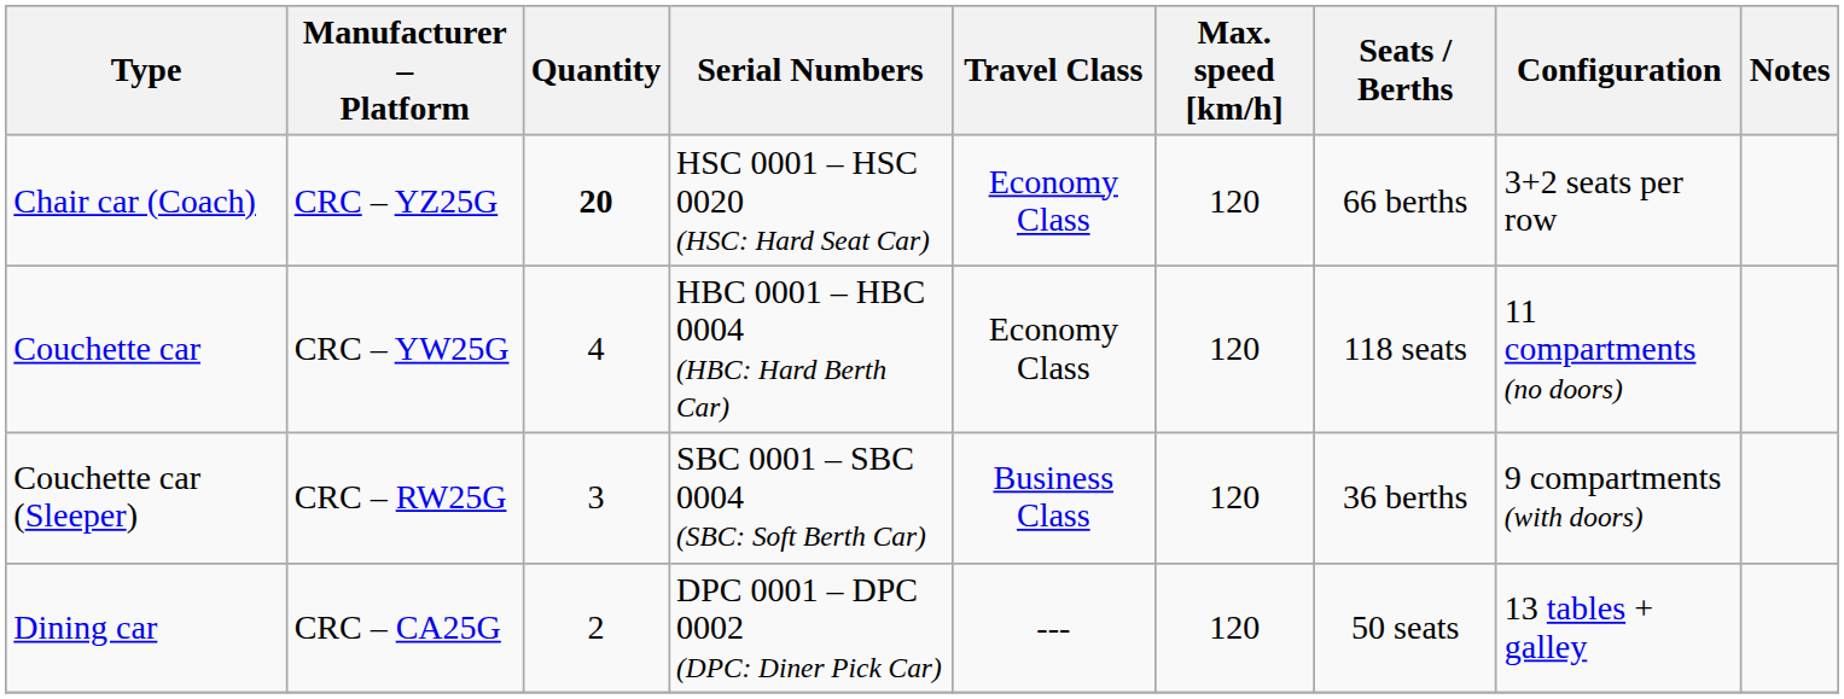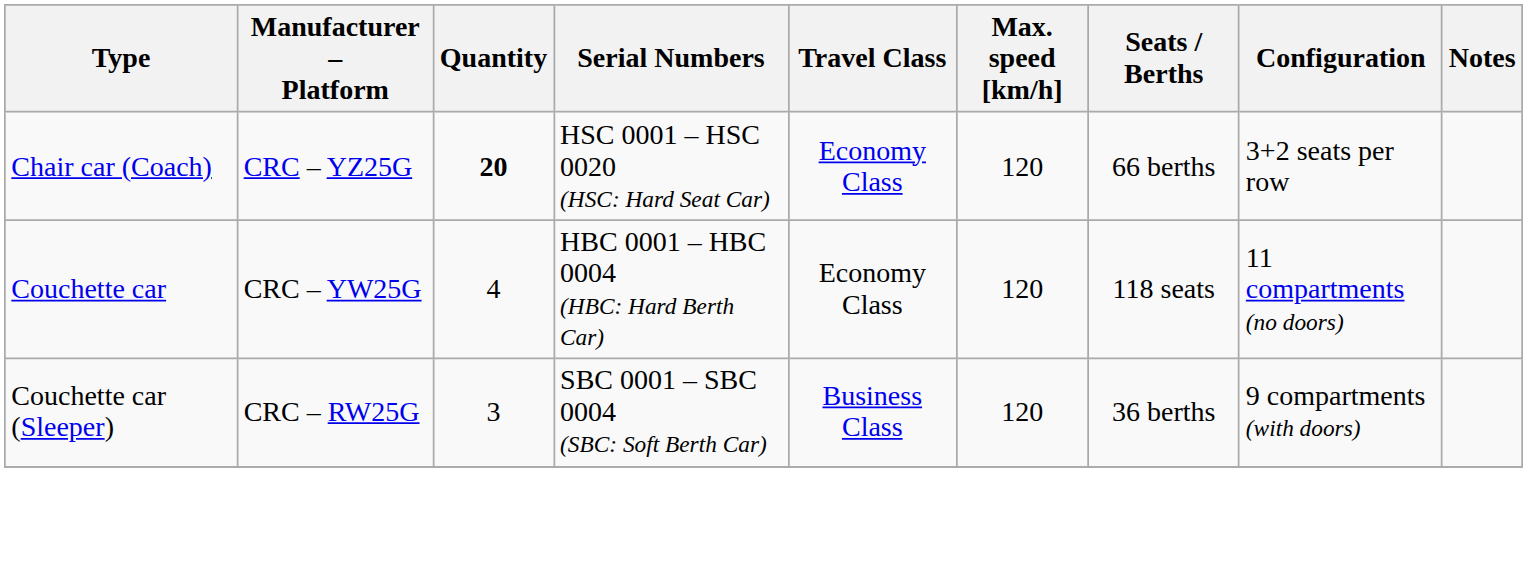- row: Dining car | CRC – CA25G | 2 | DPC 0001 – DPC 0002 (DPC: Diner Pick Car) | --- | 120 | 50 seats | 13 tables + galley
